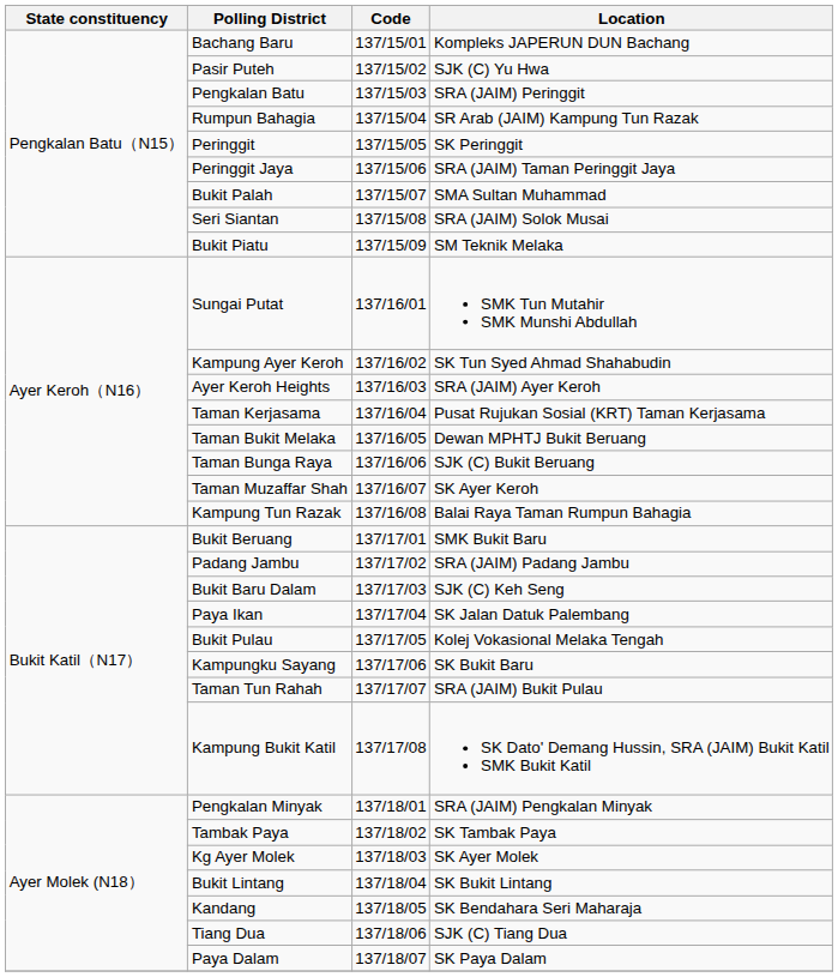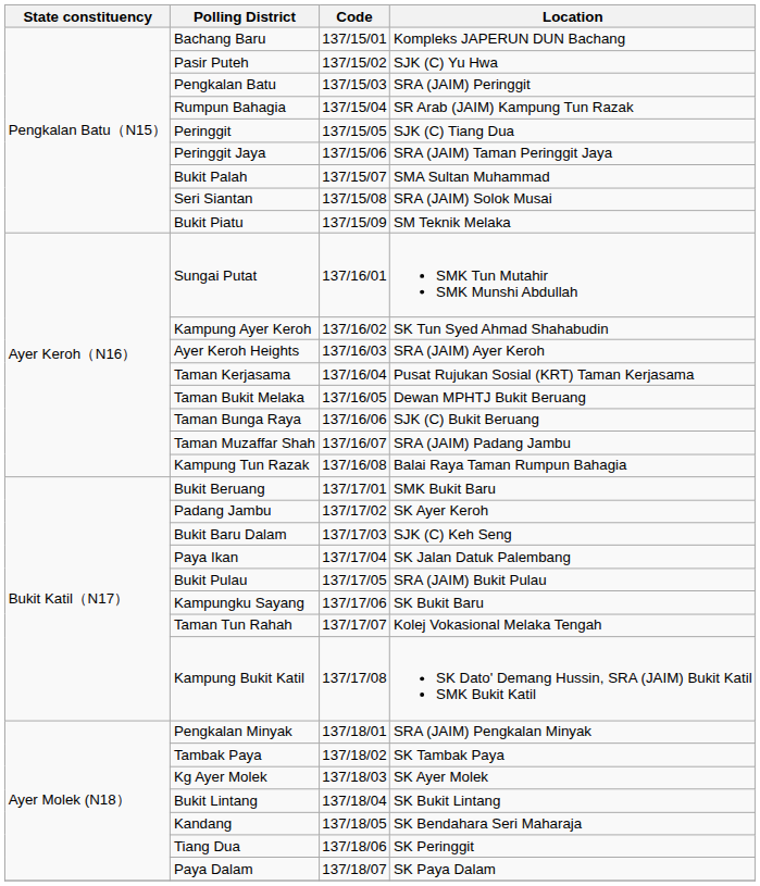Peringgit | Location: SK Peringgit -> SJK (C) Tiang Dua
Taman Muzaffar Shah | Location: SK Ayer Keroh -> SRA (JAIM) Padang Jambu
Padang Jambu | Location: SRA (JAIM) Padang Jambu -> SK Ayer Keroh
Bukit Pulau | Location: Kolej Vokasional Melaka Tengah -> SRA (JAIM) Bukit Pulau
Taman Tun Rahah | Location: SRA (JAIM) Bukit Pulau -> Kolej Vokasional Melaka Tengah
Tiang Dua | Location: SJK (C) Tiang Dua -> SK Peringgit
